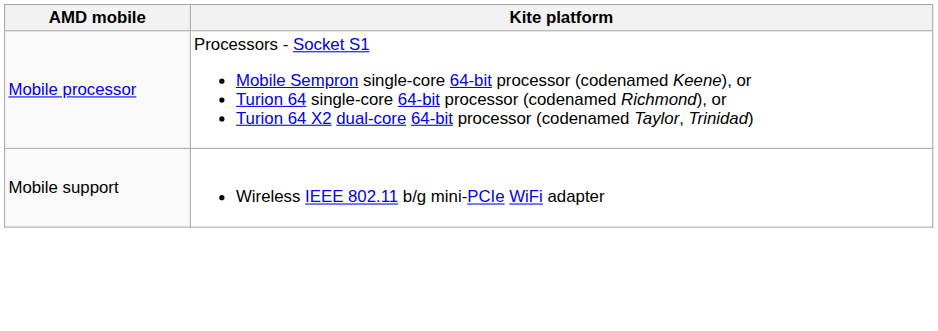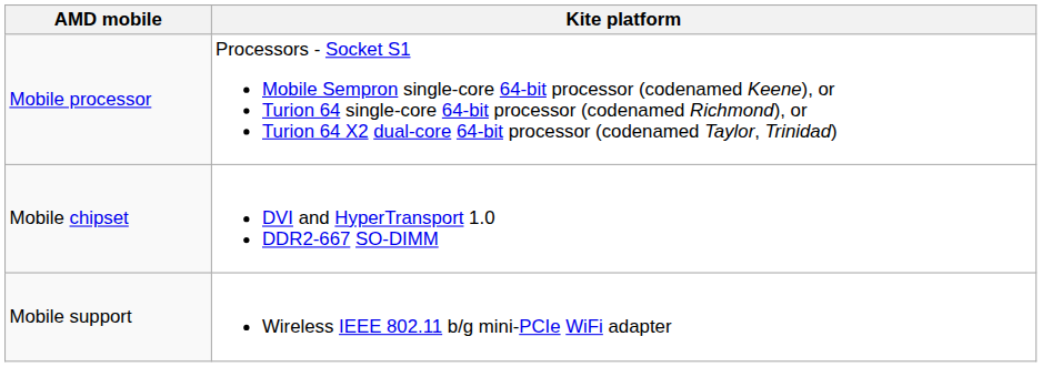+ row: Mobile chipset | DVI and HyperTransport 1.0 DDR2-667 SO-DIMM
